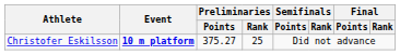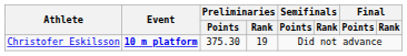Christofer Eskilsson | Preliminaries / Points: 375.27 -> 375.30
Christofer Eskilsson | Preliminaries / Rank: 25 -> 19
